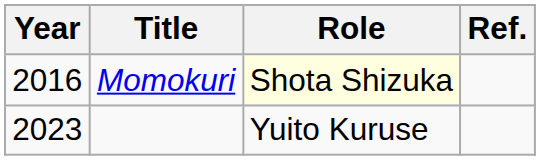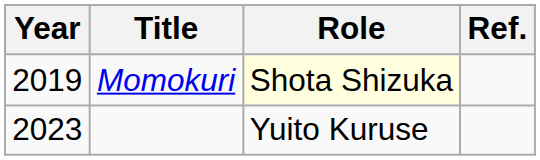Momokuri | Year: 2016 -> 2019
